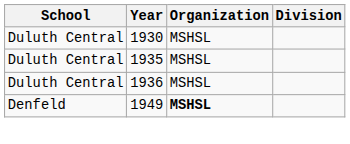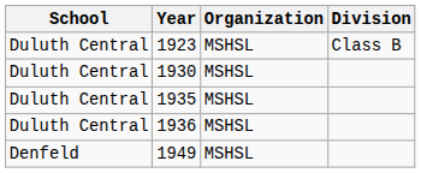+ row: Duluth Central | 1923 | MSHSL | Class B
1949 | Organization: bold -> normal
